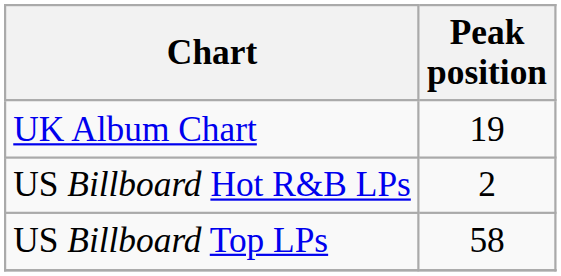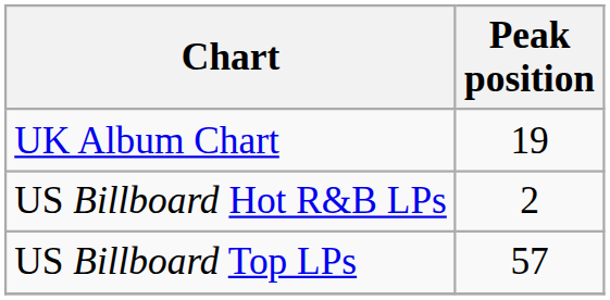US Billboard Top LPs | Peak position: 58 -> 57
